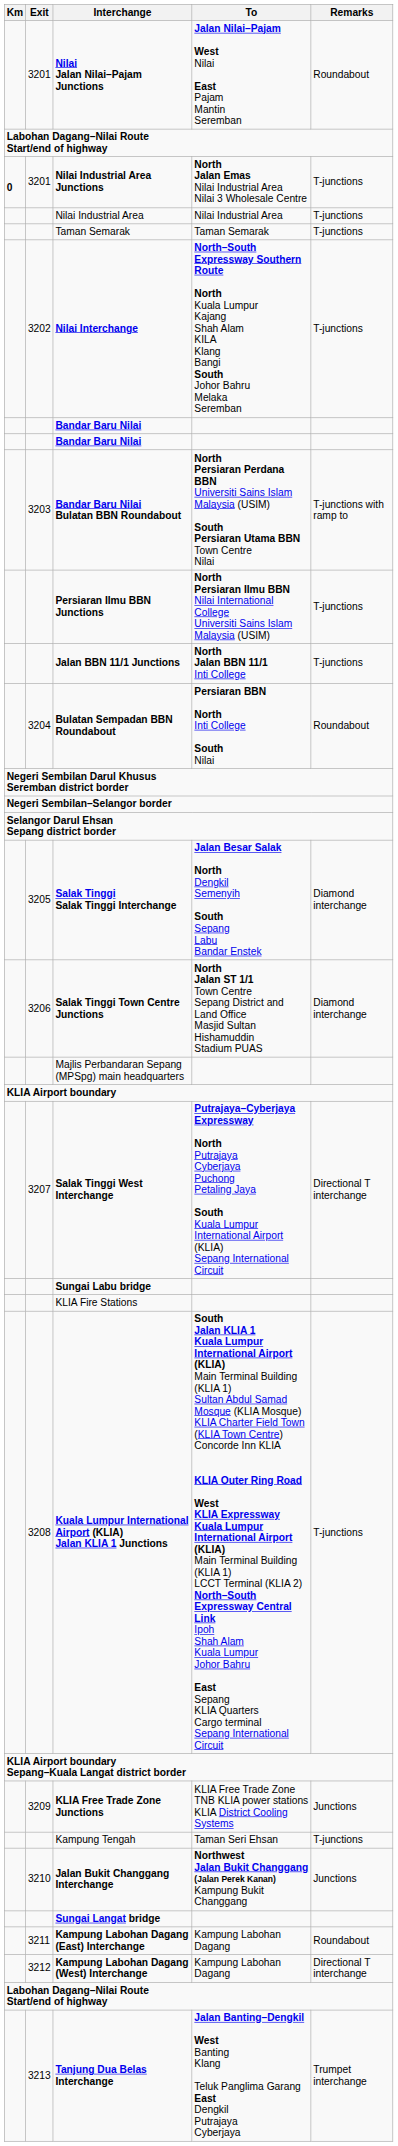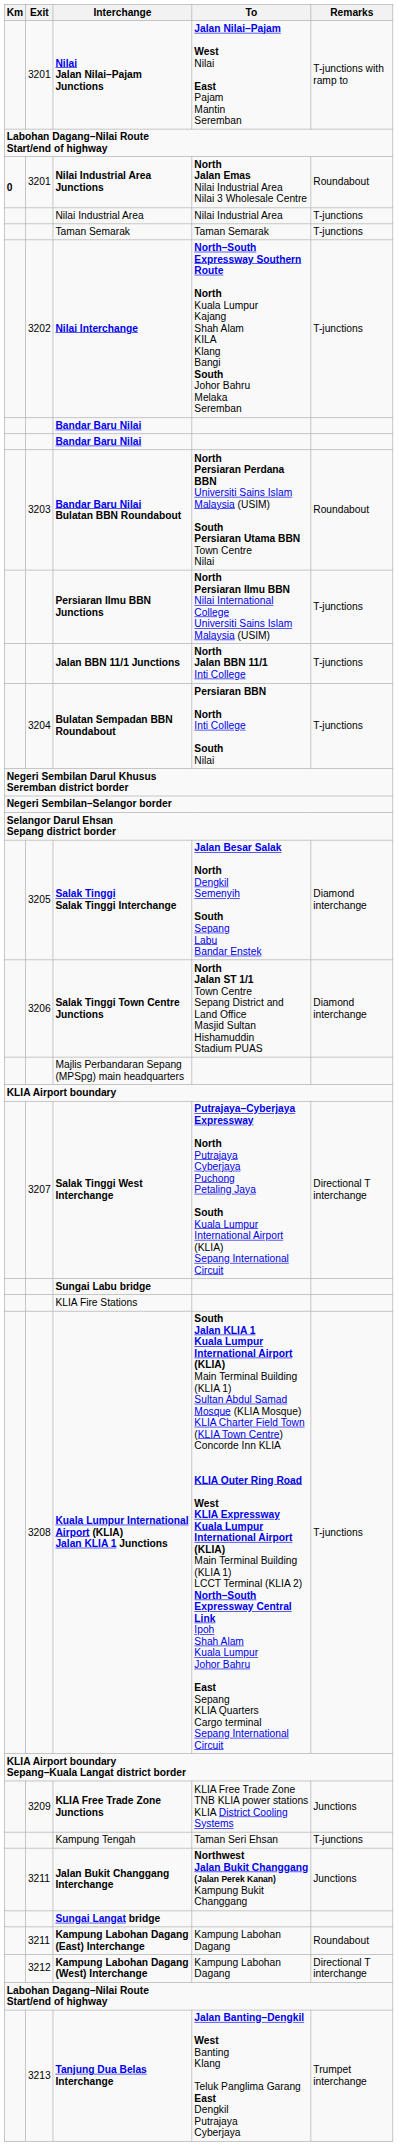Nilai Jalan Nilai–Pajam Junctions | Remarks: Roundabout -> T-junctions with ramp to
Nilai Industrial Area Junctions | Remarks: T-junctions -> Roundabout
Bandar Baru Nilai Bulatan BBN Roundabout | Remarks: T-junctions with ramp to -> Roundabout
Bulatan Sempadan BBN Roundabout | Remarks: Roundabout -> T-junctions
Jalan Bukit Changgang Interchange | Exit: 3210 -> 3211
